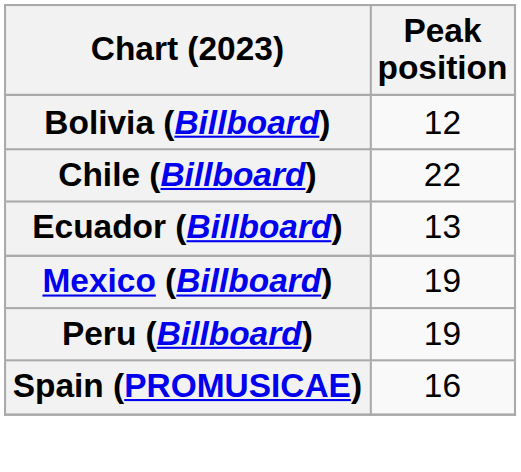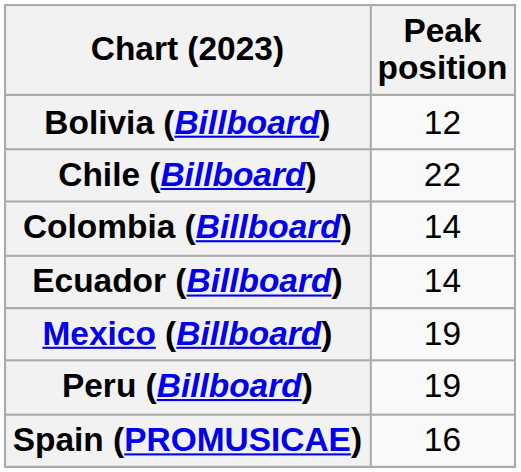+ row: Colombia (Billboard) | 14
Ecuador (Billboard) | Peak position: 13 -> 14
